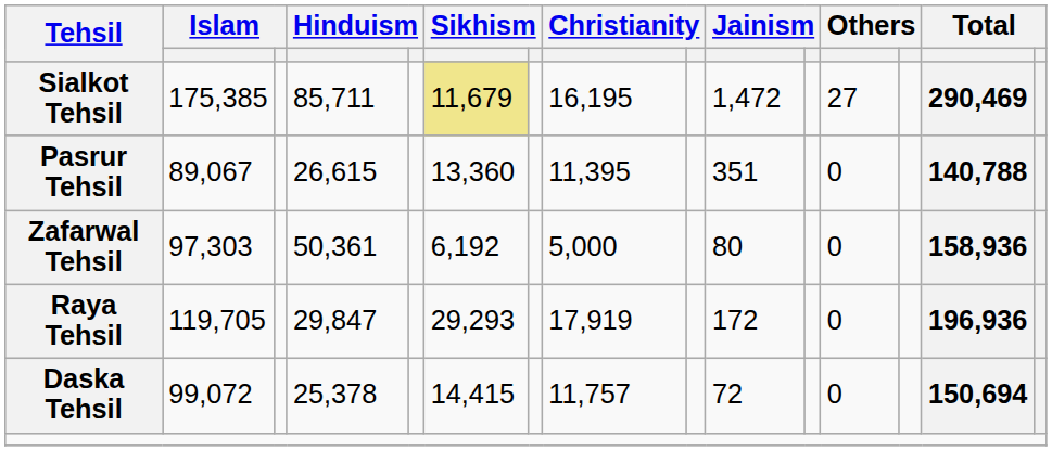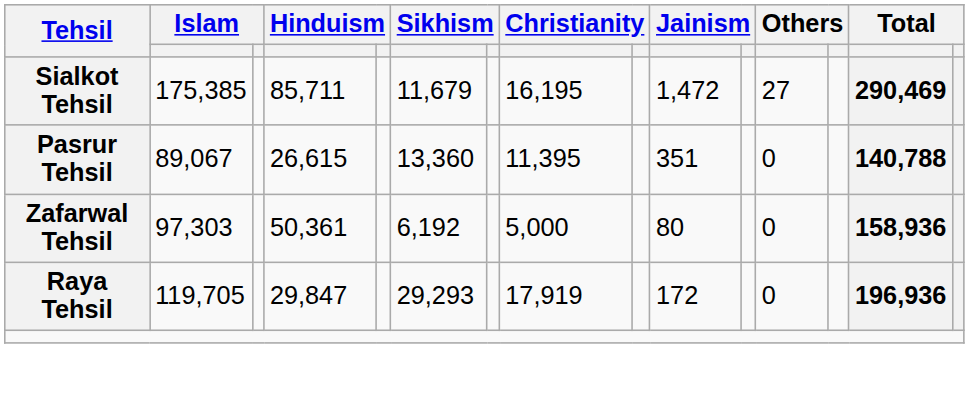Sialkot Tehsil | column 6: khaki background -> no background
- row: Daska Tehsil | 99,072 | 25,378 | 14,415 | 11,757 | 72 | 0 | 150,694
